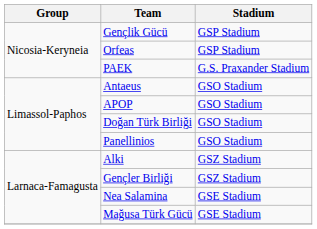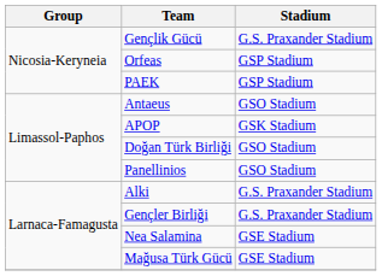Gençlik Gücü | Stadium: GSP Stadium -> G.S. Praxander Stadium
PAEK | Stadium: G.S. Praxander Stadium -> GSP Stadium
APOP | Stadium: GSO Stadium -> GSK Stadium
Alki | Stadium: GSZ Stadium -> G.S. Praxander Stadium
Gençler Birliği | Stadium: GSZ Stadium -> G.S. Praxander Stadium
